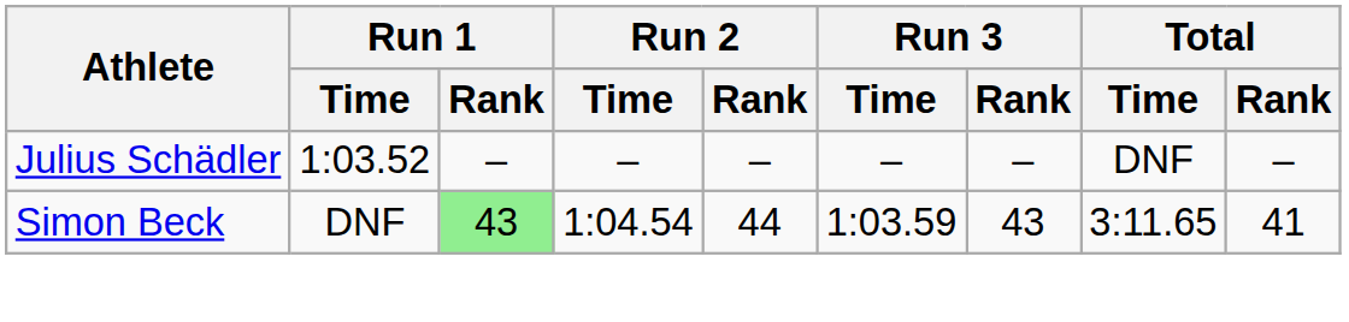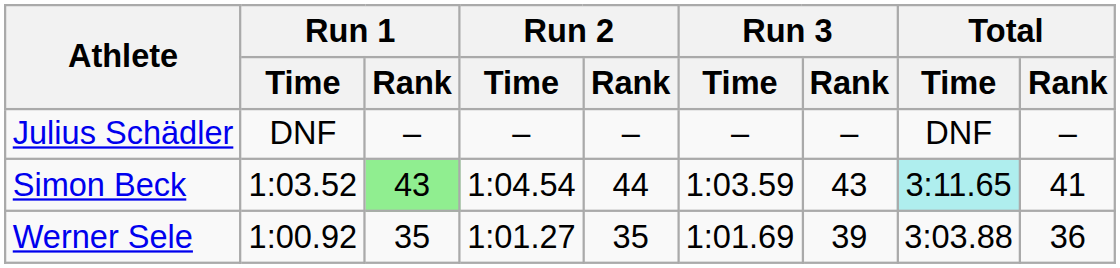Julius Schädler | Run 1 / Time: 1:03.52 -> DNF
Simon Beck | Run 1 / Time: DNF -> 1:03.52
Simon Beck | Total / Time: no background -> paleturquoise background
+ row: Werner Sele | 1:00.92 | 35 | 1:01.27 | 35 | 1:01.69 | 39 | 3:03.88 | 36
